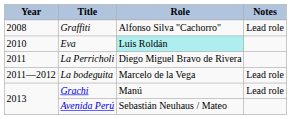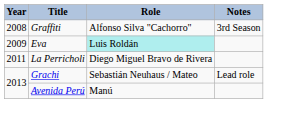Graffiti | Notes: Lead role -> 3rd Season
Eva | Year: 2010 -> 2009
- row: 2011—2012 | La bodeguita | Marcelo de la Vega | Lead role
Grachi | Role: Manú -> Sebastián Neuhaus / Mateo
Avenida Perú | Role: Sebastián Neuhaus / Mateo -> Manú
